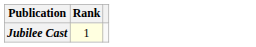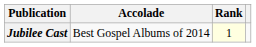+ column: Accolade | Best Gospel Albums of 2014
